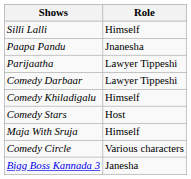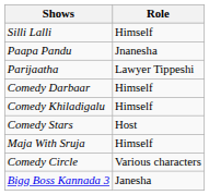Comedy Darbaar | Role: Lawyer Tippeshi -> Himself
